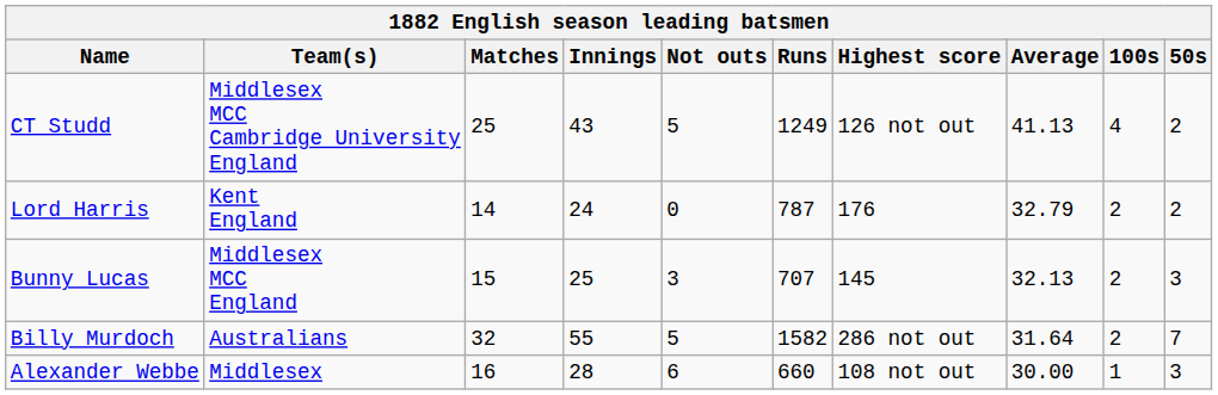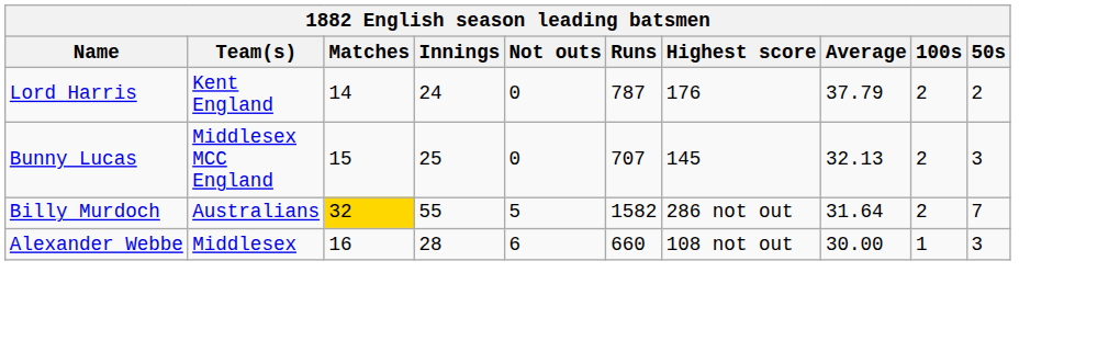- row: CT Studd | Middlesex MCC Cambridge University England | 25 | 43 | 5 | 1249 | 126 not out | 41.13 | 4 | 2
Lord Harris | Average: 32.79 -> 37.79
Bunny Lucas | Not outs: 3 -> 0
Billy Murdoch | Matches: no background -> gold background
